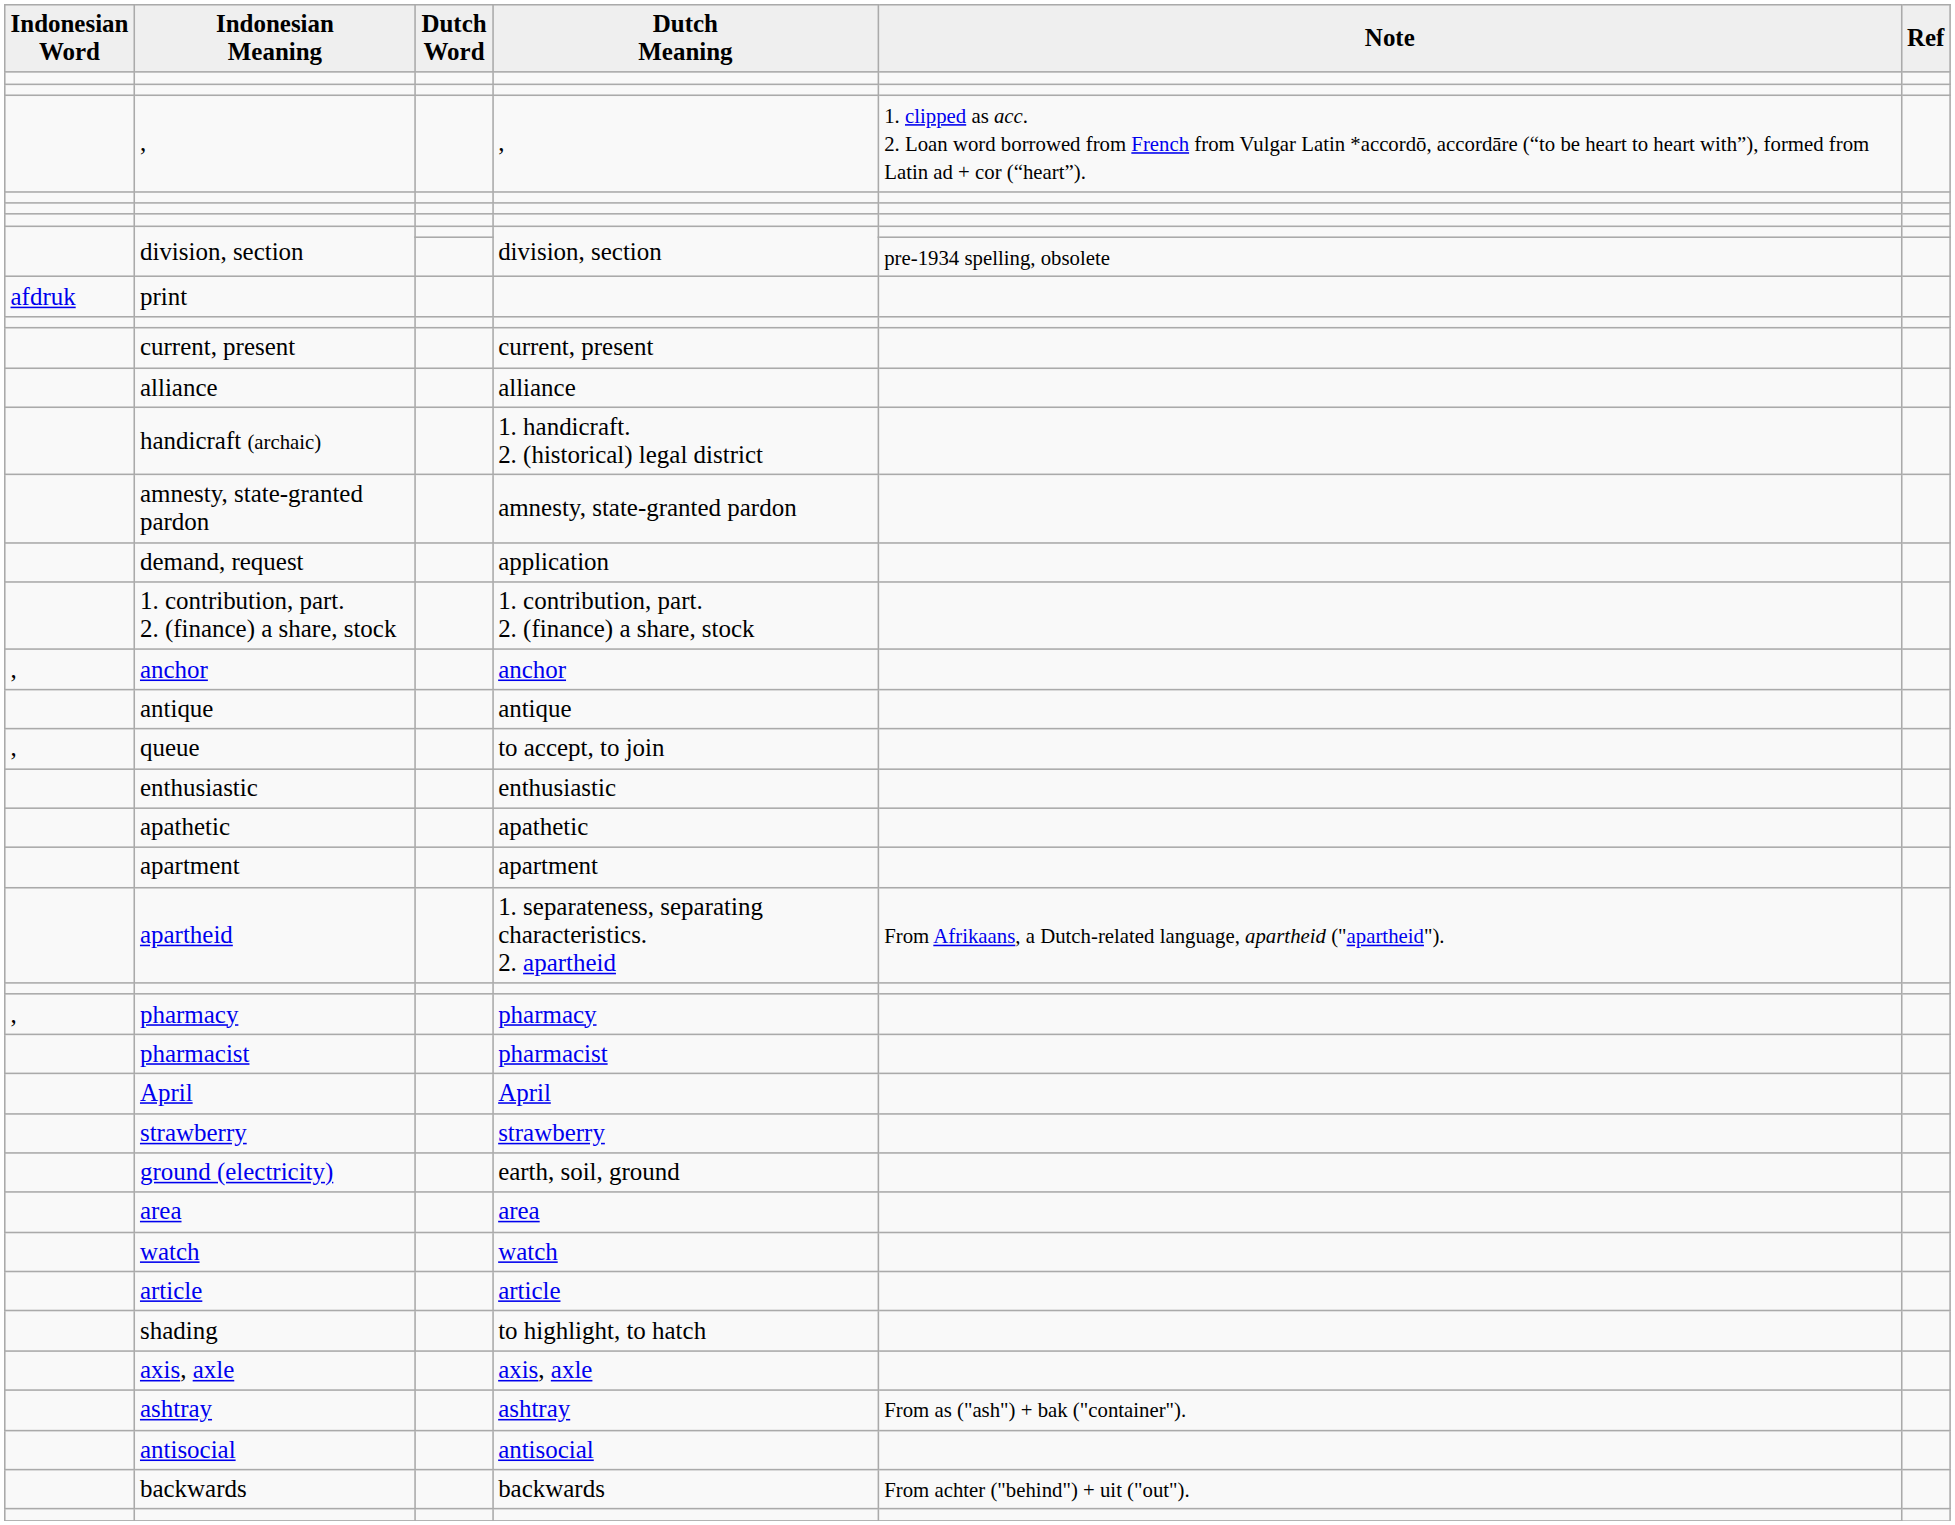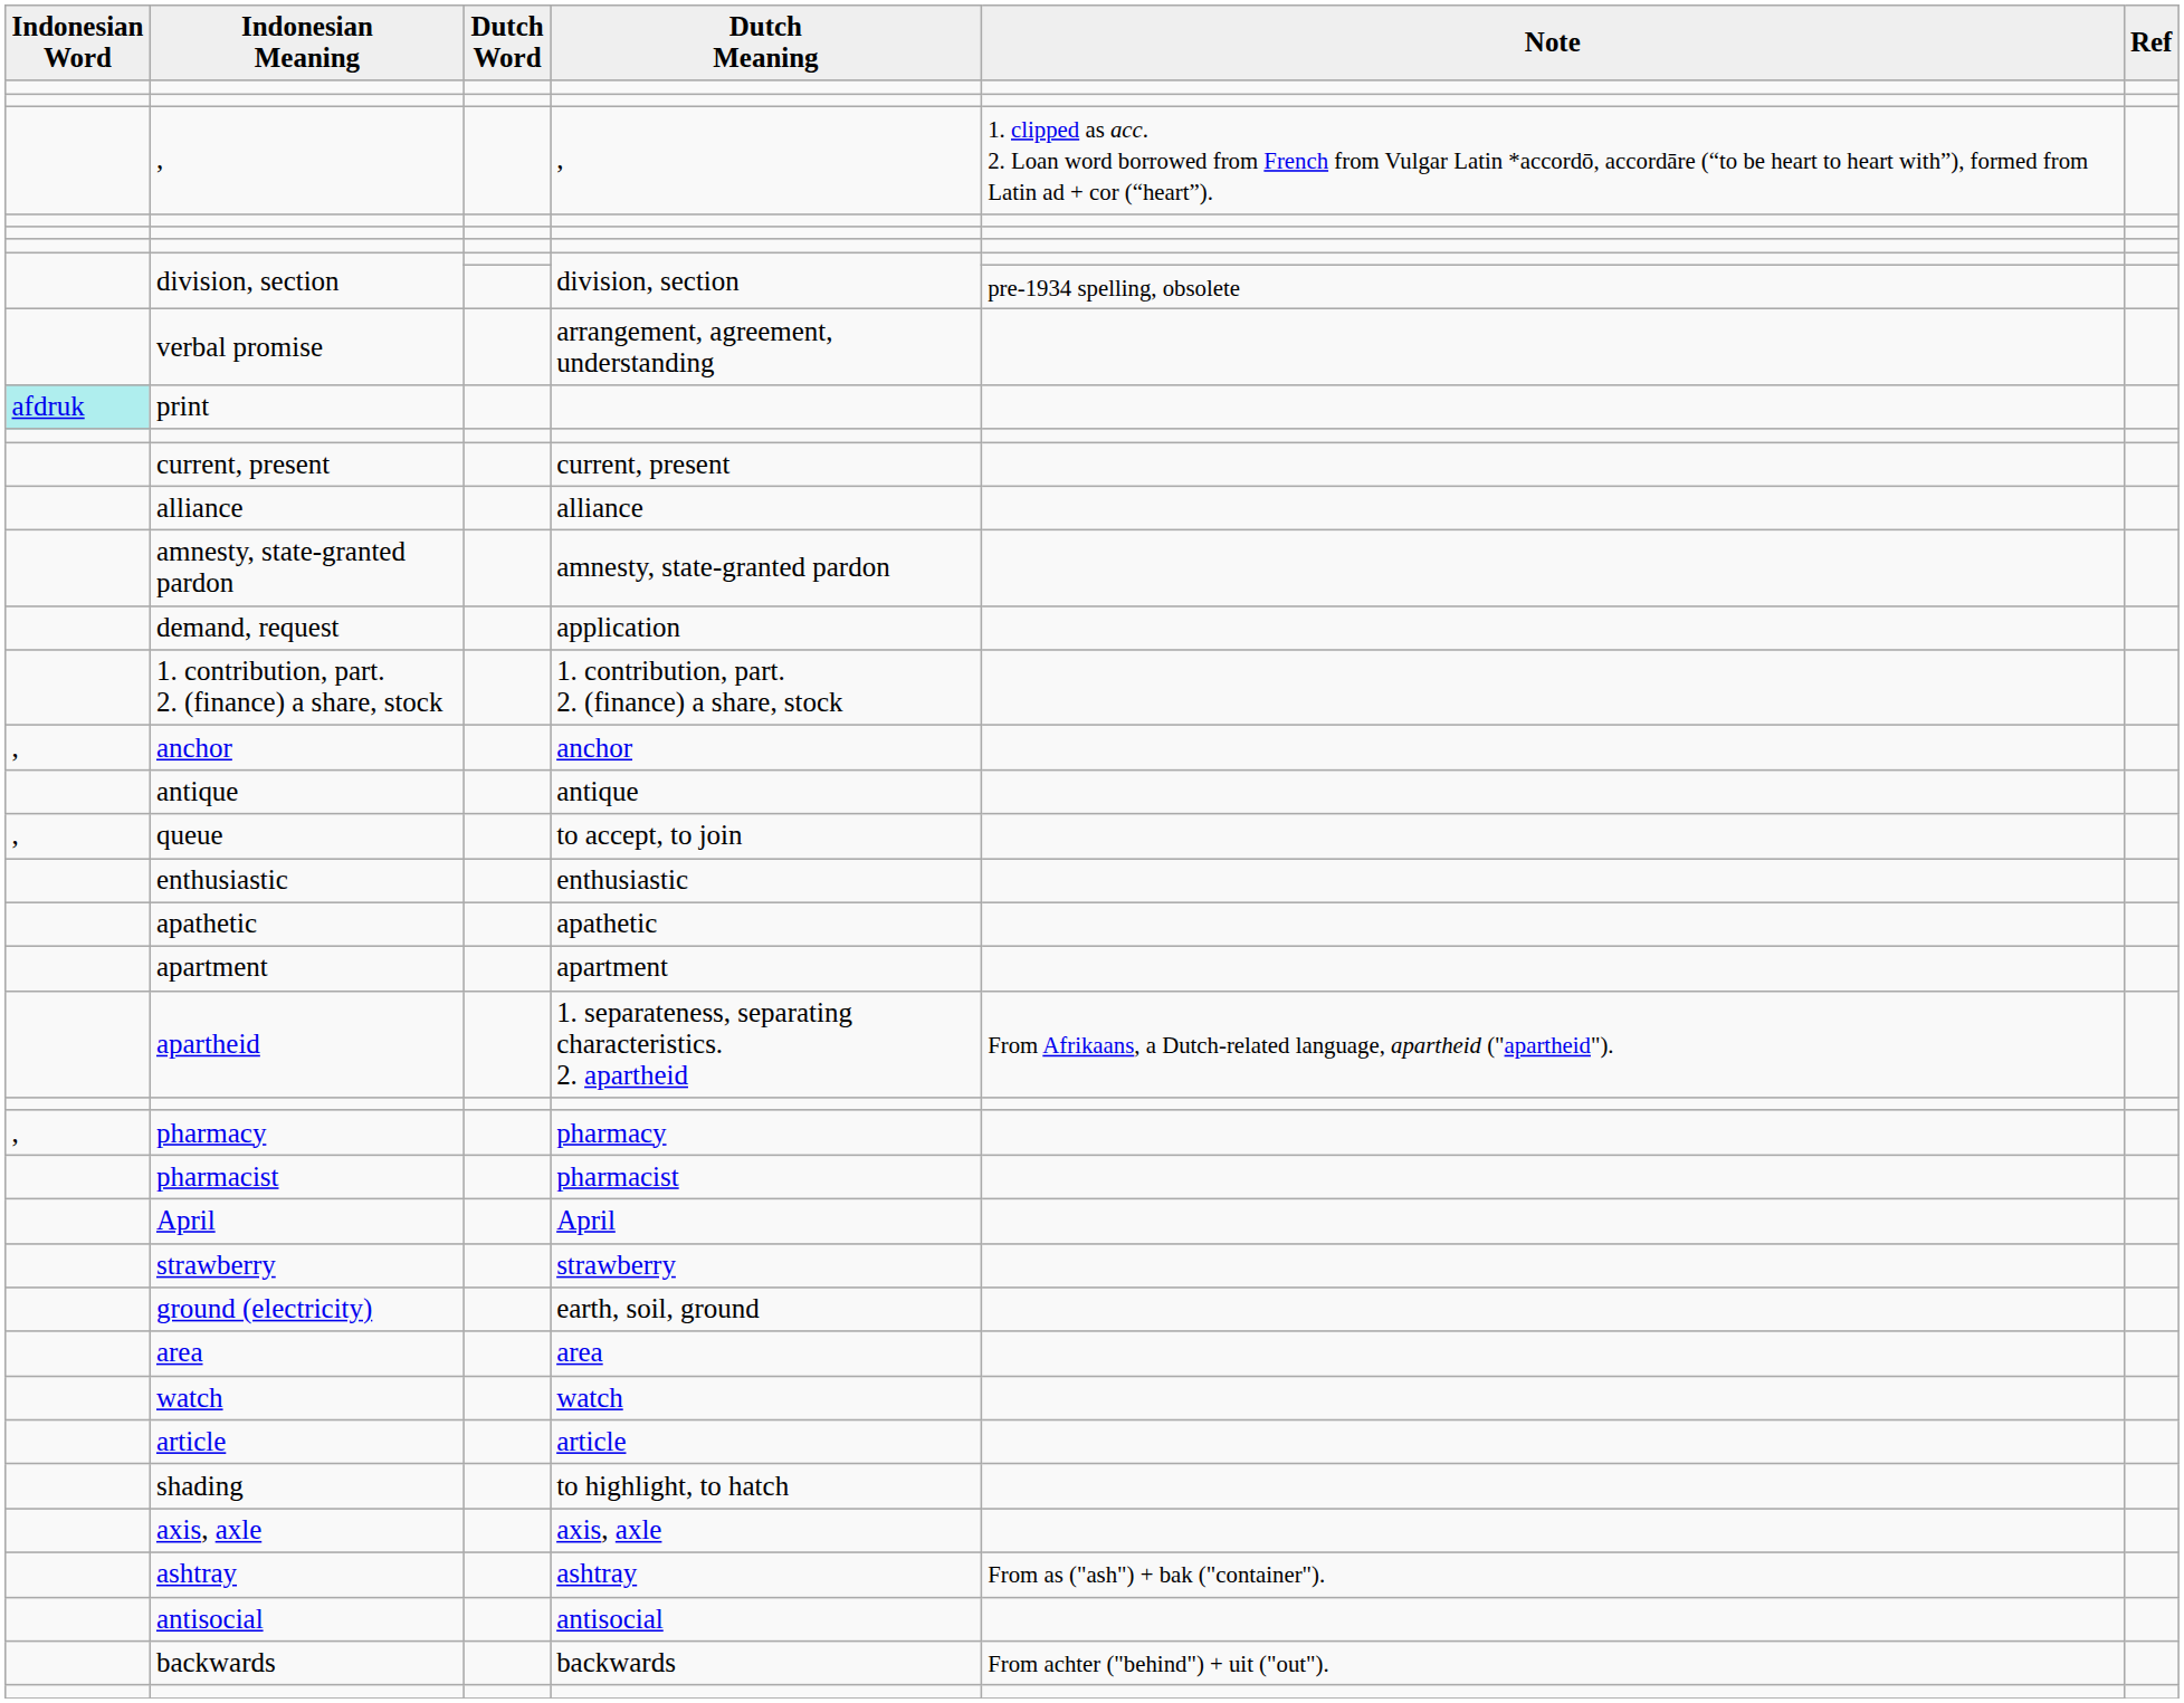+ row: verbal promise | arrangement, agreement, understanding
print | Indonesian Word: no background -> paleturquoise background
- row: handicraft (archaic) | 1. handicraft. 2. (historical) legal district
